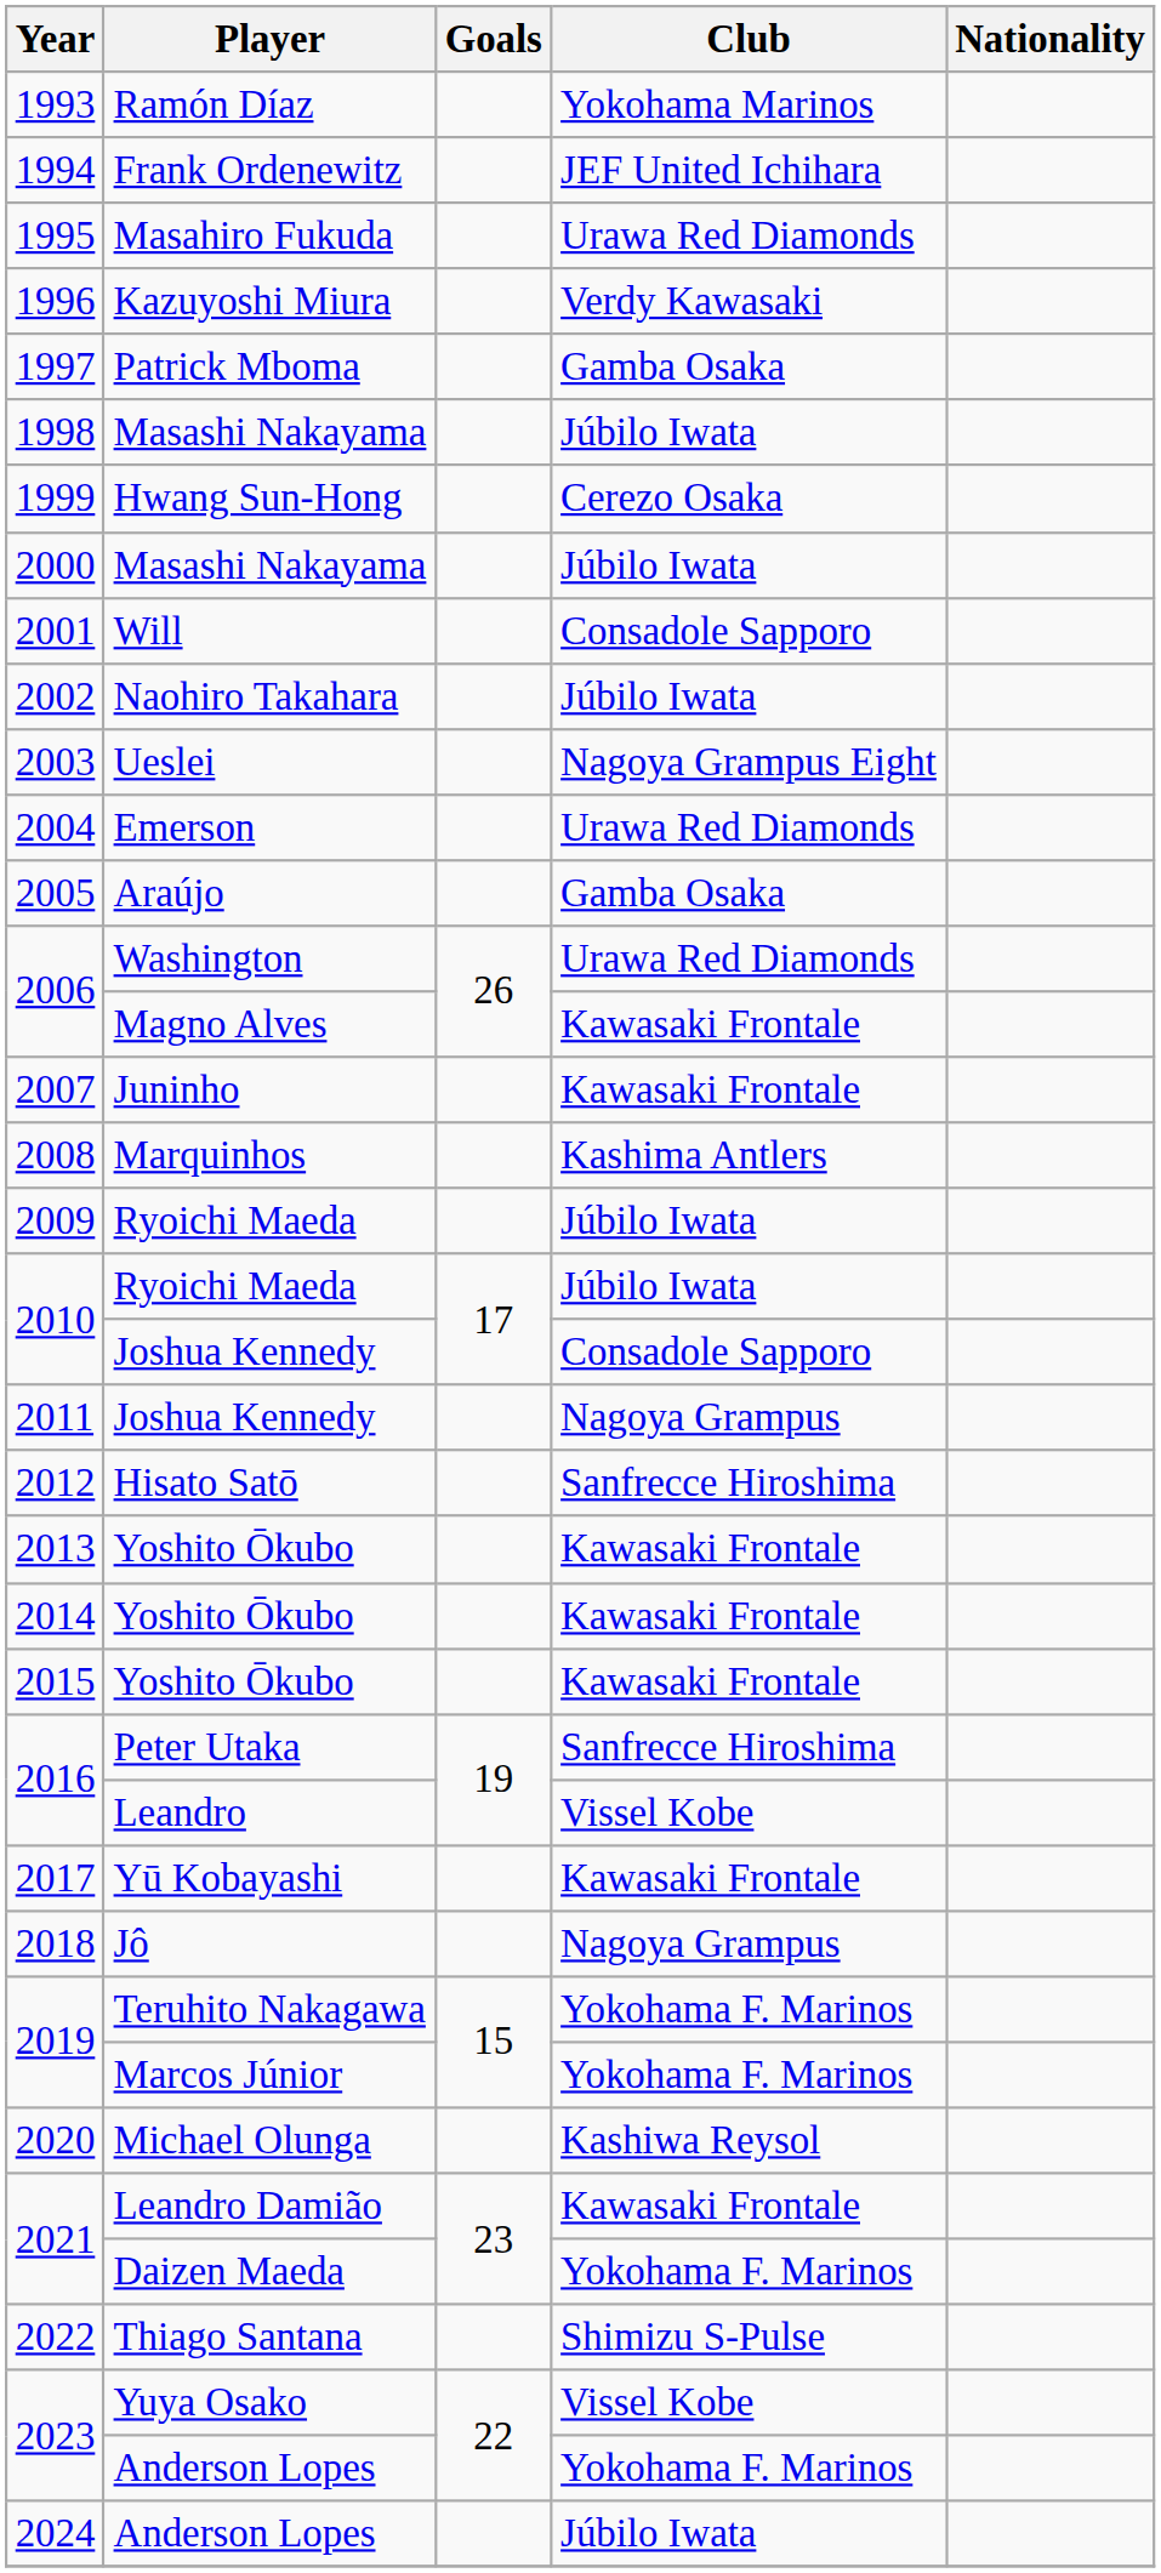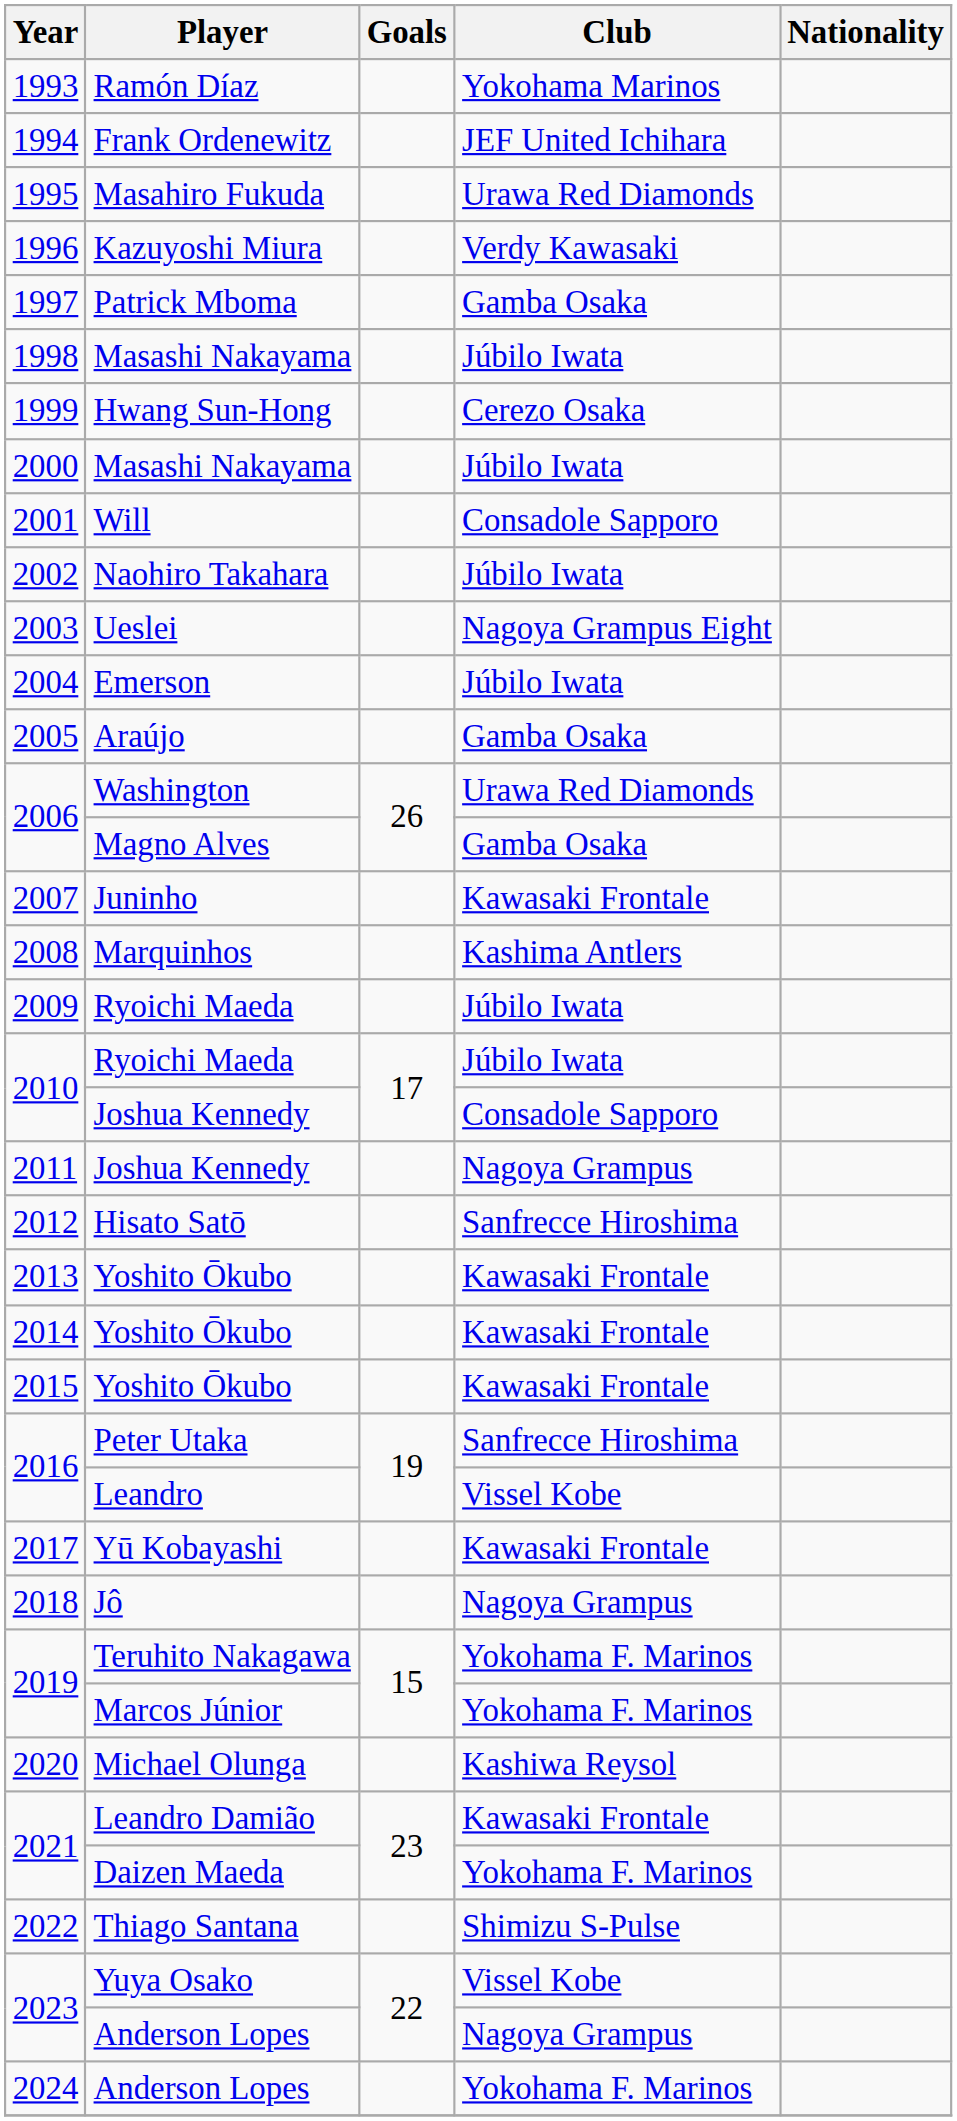2004 | Club: Urawa Red Diamonds -> Júbilo Iwata
2006 / Magno Alves | Club: Kawasaki Frontale -> Gamba Osaka
2023 / Anderson Lopes | Club: Yokohama F. Marinos -> Nagoya Grampus
2024 | Club: Júbilo Iwata -> Yokohama F. Marinos
